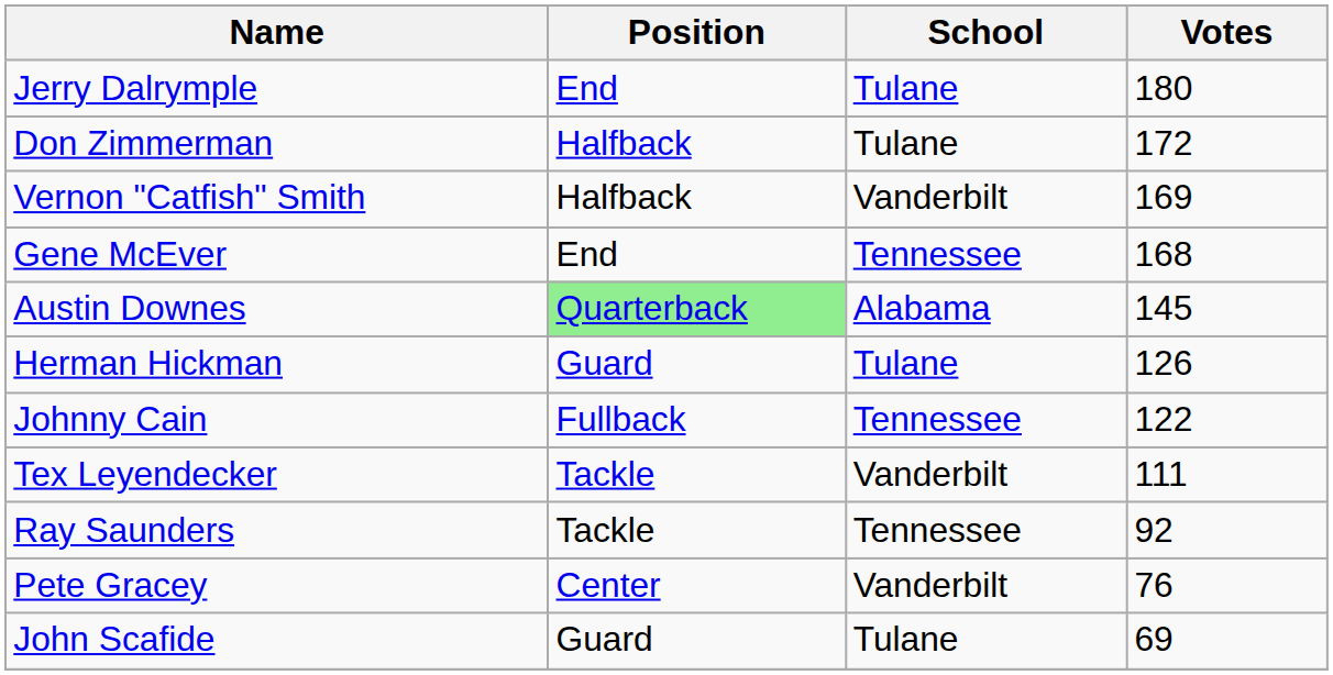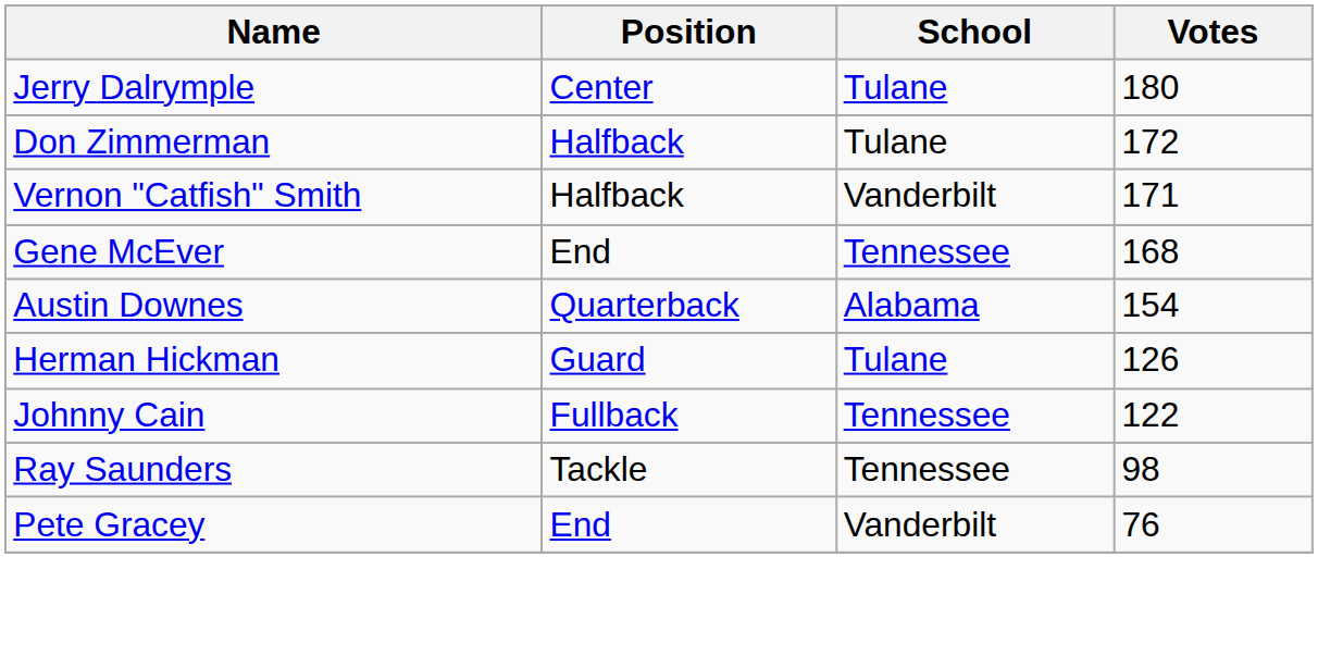Jerry Dalrymple | Position: End -> Center
Vernon "Catfish" Smith | Votes: 169 -> 171
Austin Downes | Position: lightgreen background -> no background
Austin Downes | Votes: 145 -> 154
- row: Tex Leyendecker | Tackle | Vanderbilt | 111
Ray Saunders | Votes: 92 -> 98
Pete Gracey | Position: Center -> End
- row: John Scafide | Guard | Tulane | 69
